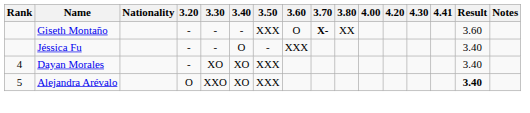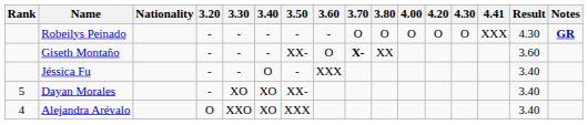+ row: Robeilys Peinado | - | - | - | - | - | O | O | O | O | O | XXX | 4.30 | GR
Giseth Montaño | 3.50: XXX -> XX-
Dayan Morales | Rank: 4 -> 5
Dayan Morales | 3.50: XXX -> XX-
Alejandra Arévalo | Rank: 5 -> 4
Alejandra Arévalo | Result: bold -> normal
